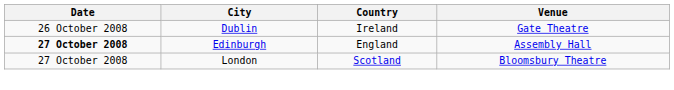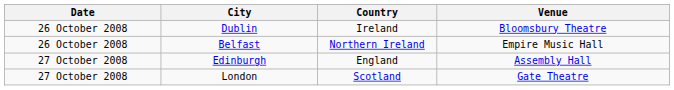Dublin | Venue: Gate Theatre -> Bloomsbury Theatre
+ row: 26 October 2008 | Belfast | Northern Ireland | Empire Music Hall
Edinburgh | Date: bold -> normal
London | Venue: Bloomsbury Theatre -> Gate Theatre
